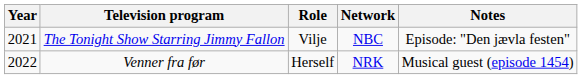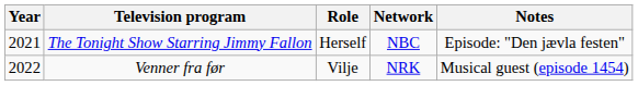The Tonight Show Starring Jimmy Fallon | Role: Vilje -> Herself
Venner fra før | Role: Herself -> Vilje
